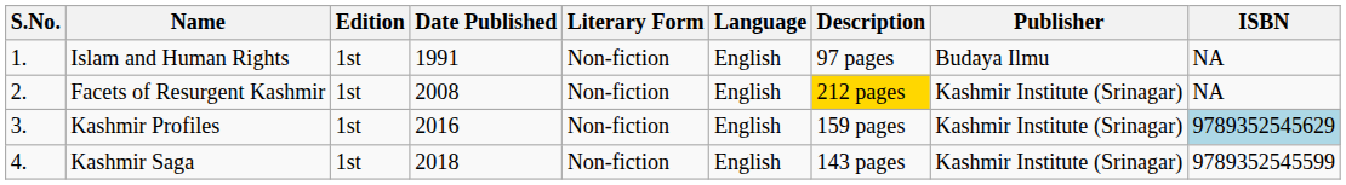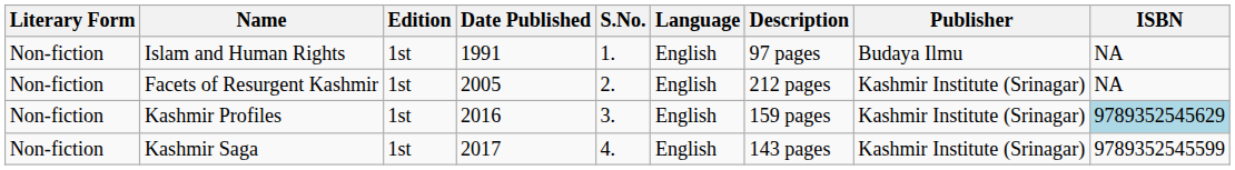columns swapped: S.No. <-> Literary Form
Facets of Resurgent Kashmir | Date Published: 2008 -> 2005
Facets of Resurgent Kashmir | Description: gold background -> no background
Kashmir Saga | Date Published: 2018 -> 2017
